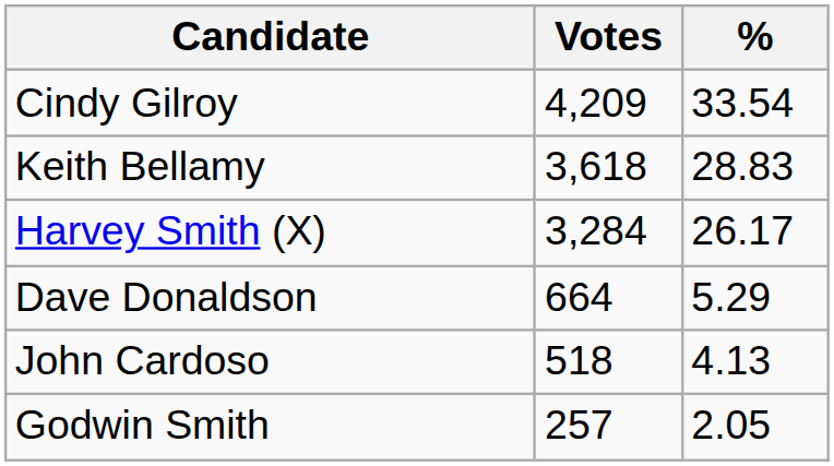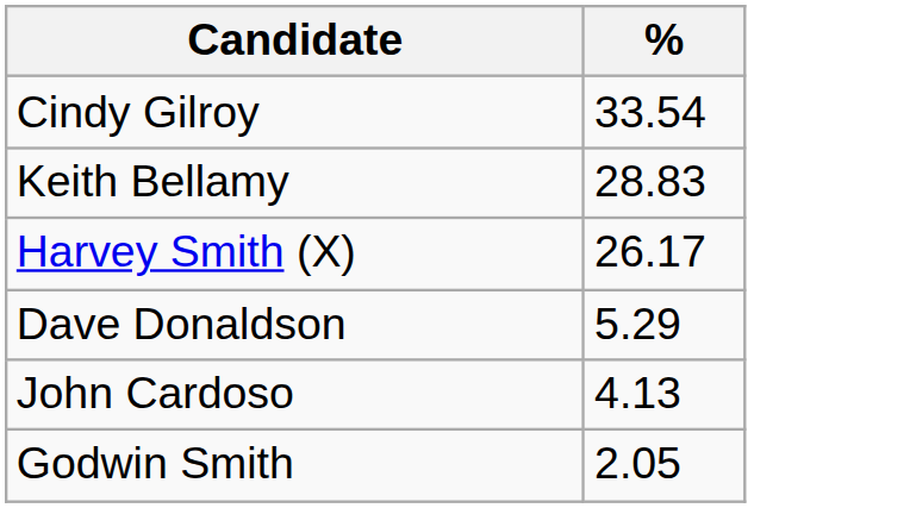- column: Votes | 4,209 | 3,618 | 3,284 | 664 | 518 | 257
